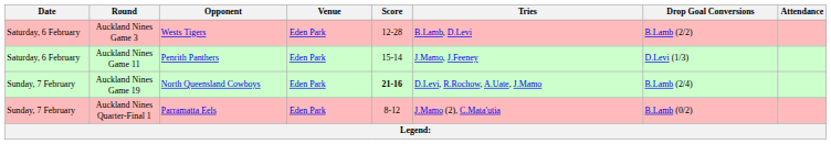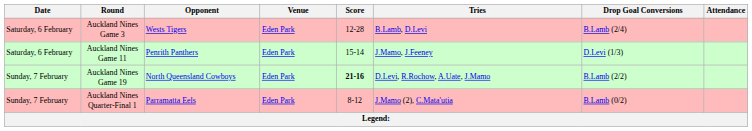Auckland Nines Game 3 | Drop Goal Conversions: B.Lamb (2/2) -> B.Lamb (2/4)
Auckland Nines Game 19 | Drop Goal Conversions: B.Lamb (2/4) -> B.Lamb (2/2)
